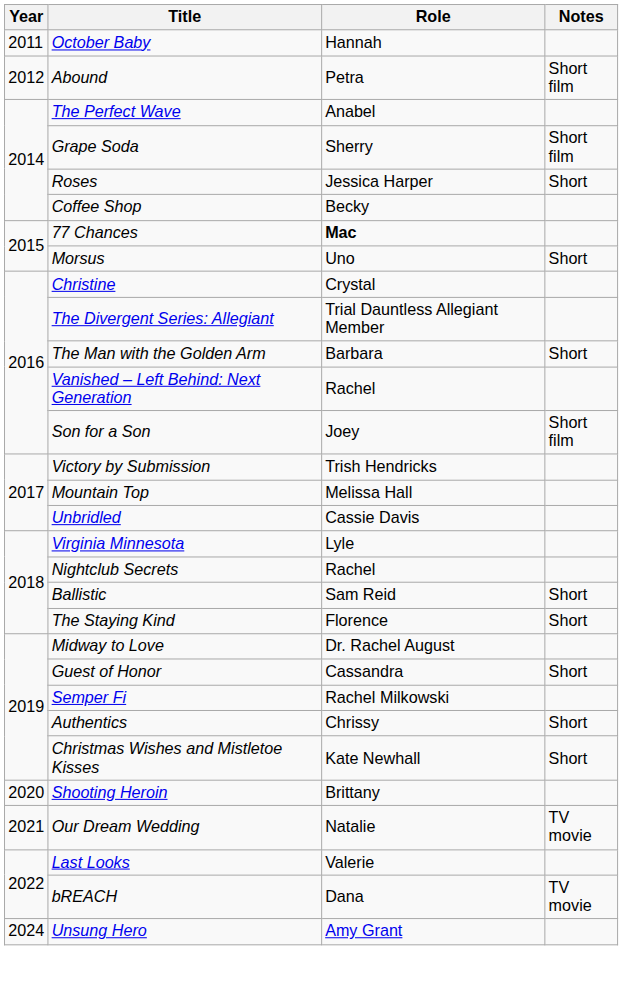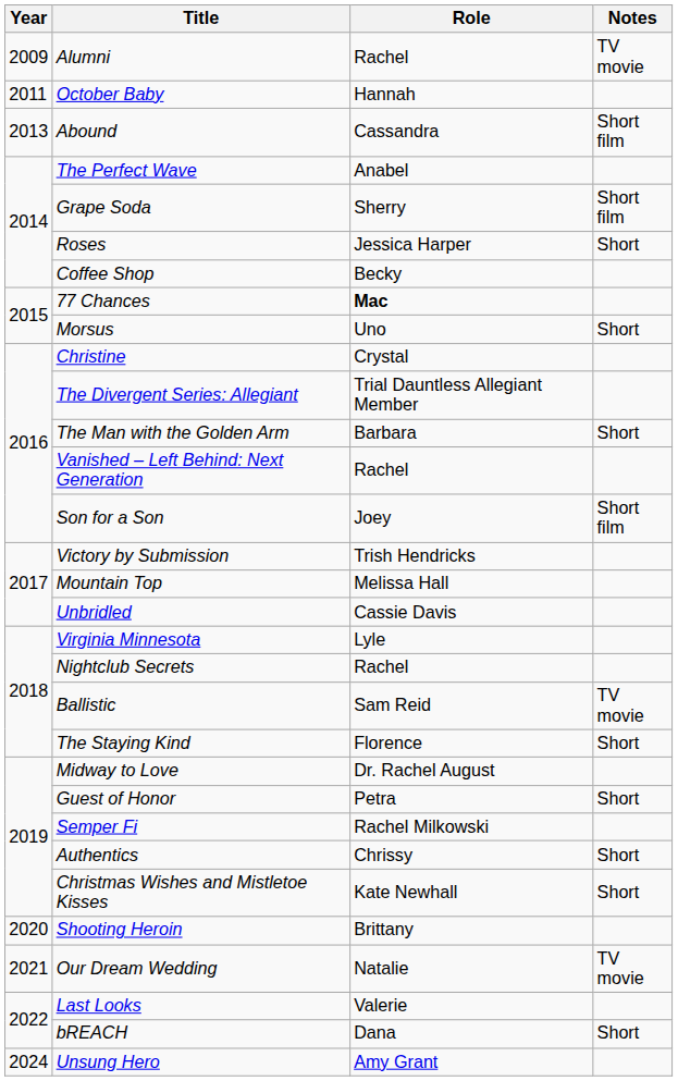+ row: 2009 | Alumni | Rachel | TV movie
Abound | Year: 2012 -> 2013
Abound | Role: Petra -> Cassandra
Ballistic | Notes: Short -> TV movie
Guest of Honor | Role: Cassandra -> Petra
bREACH | Notes: TV movie -> Short
